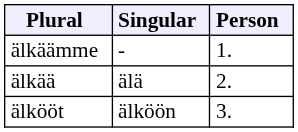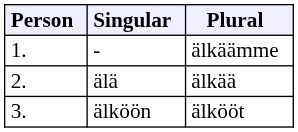columns swapped: Person <-> Plural
